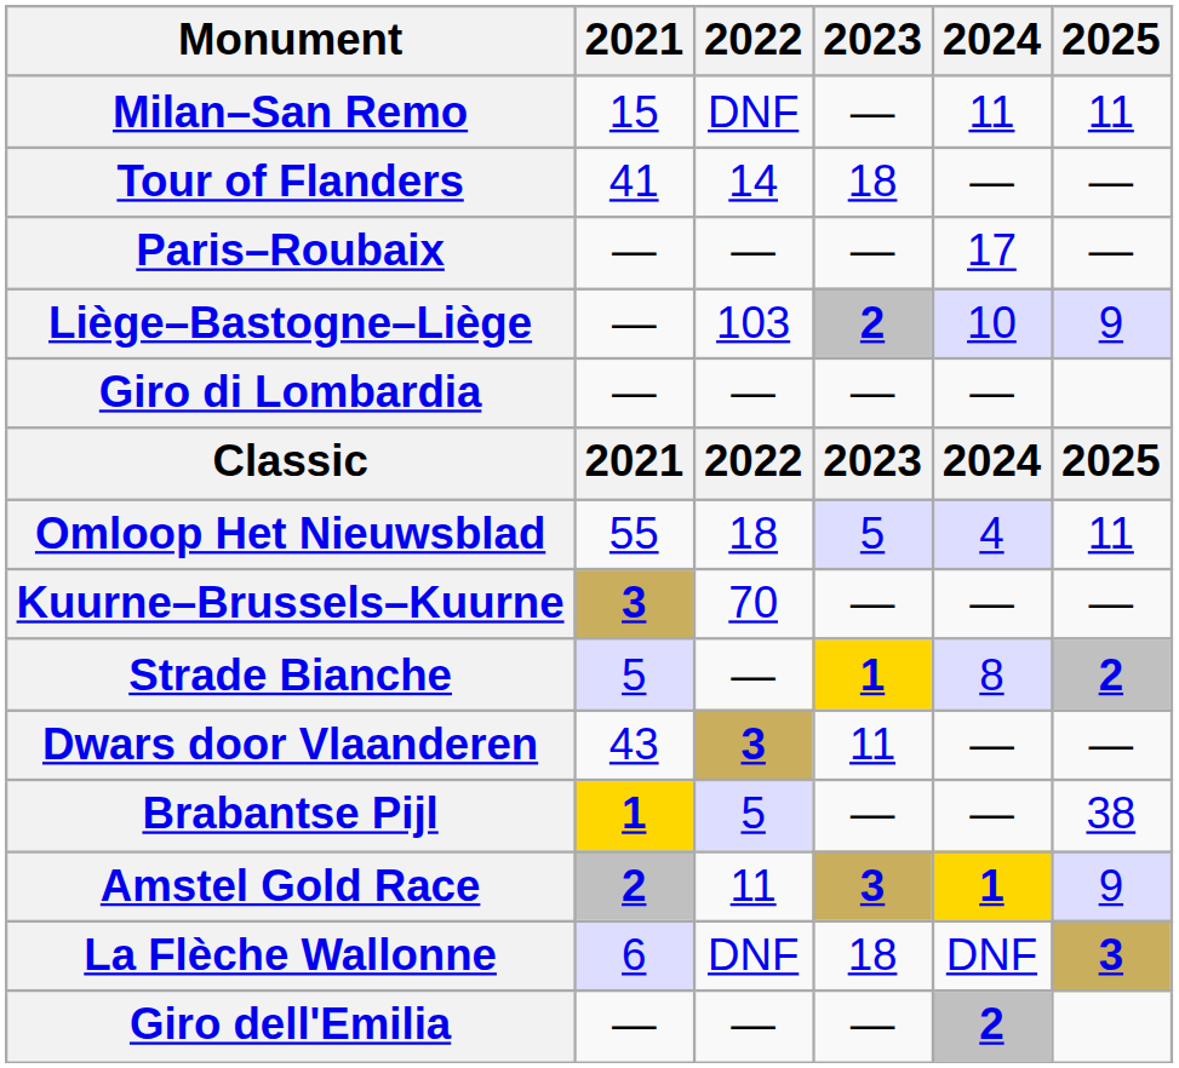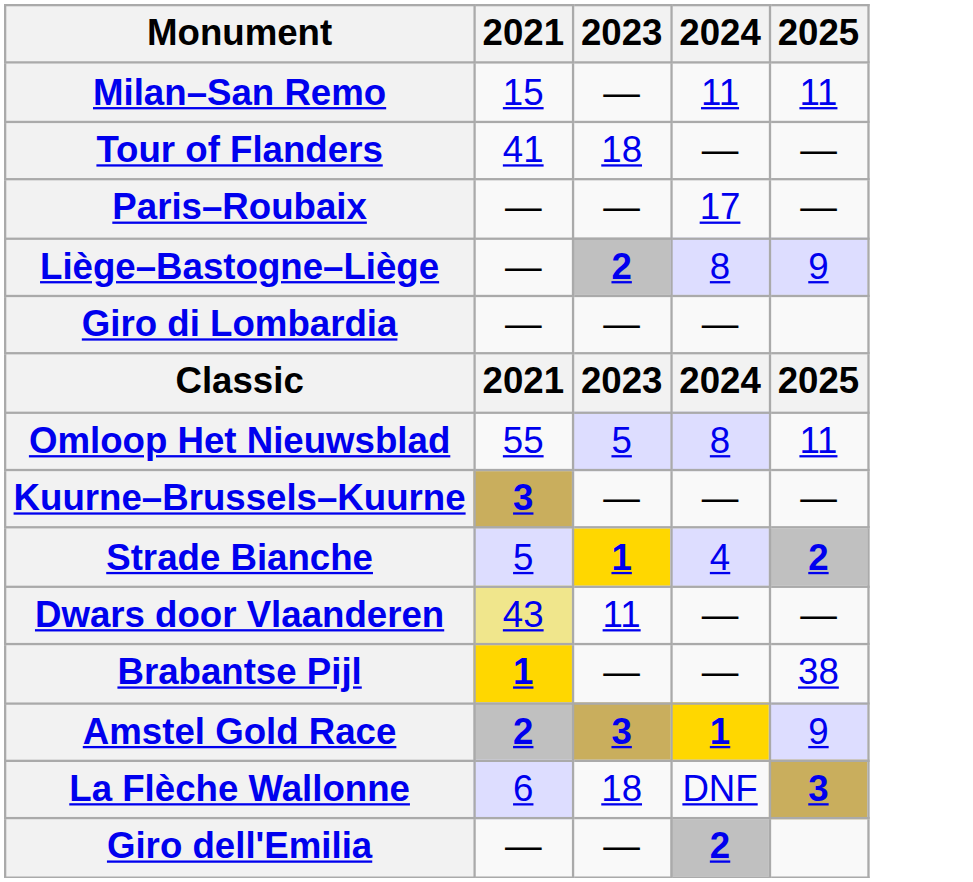- column: 2022 | DNF | 14 | — | 103 | — | 2022 | 18 | 70 | — | 3 | 5 | 11 | DNF | —
Liège–Bastogne–Liège | 2024: 10 -> 8
Omloop Het Nieuwsblad | 2024: 4 -> 8
Strade Bianche | 2024: 8 -> 4
Dwars door Vlaanderen | 2021: no background -> khaki background
